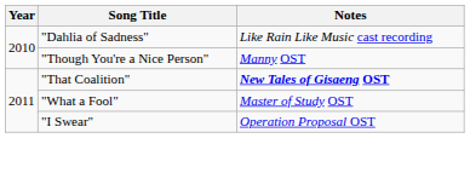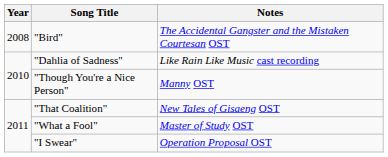+ row: 2008 | "Bird" | The Accidental Gangster and the Mistaken Courtesan OST
"That Coalition" | Notes: bold -> normal
